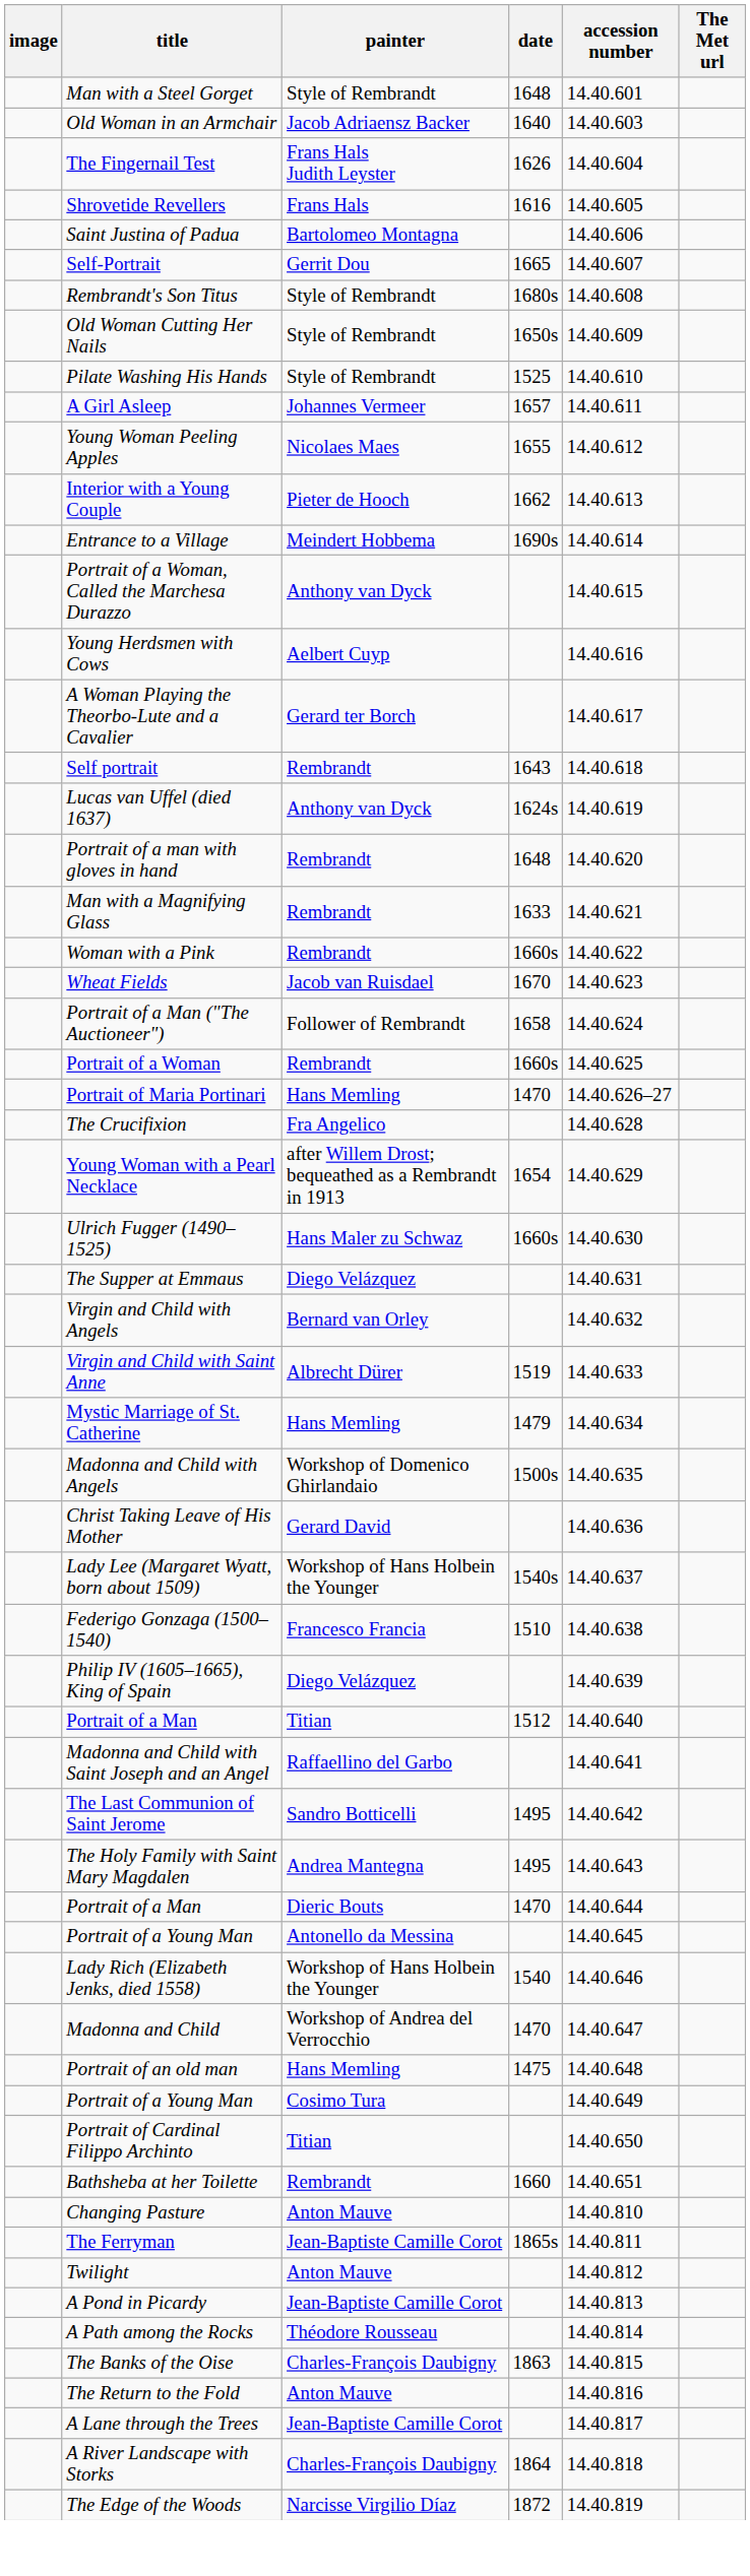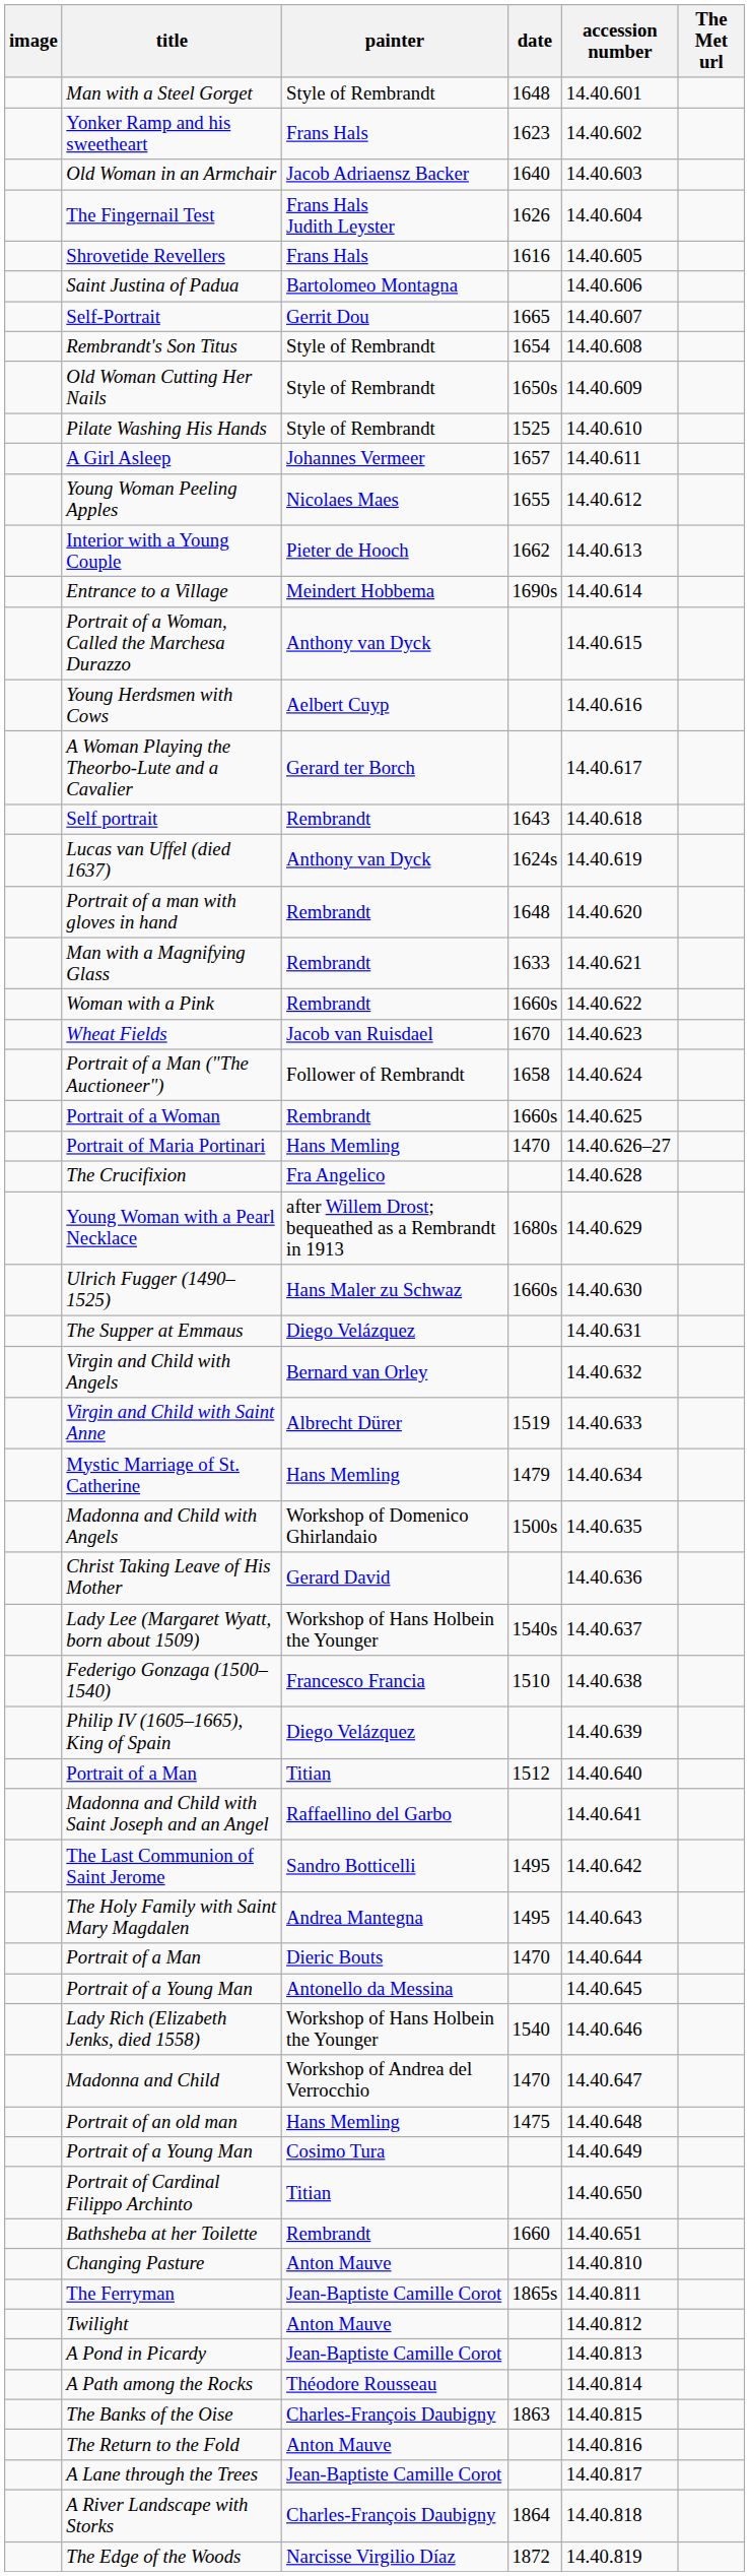+ row: Yonker Ramp and his sweetheart | Frans Hals | 1623 | 14.40.602
Rembrandt's Son Titus | date: 1680s -> 1654
Young Woman with a Pearl Necklace | date: 1654 -> 1680s
